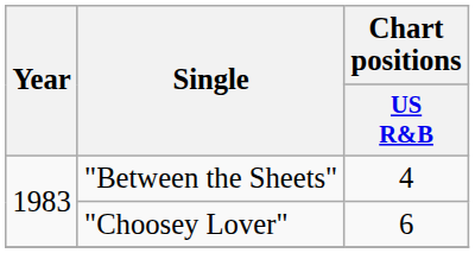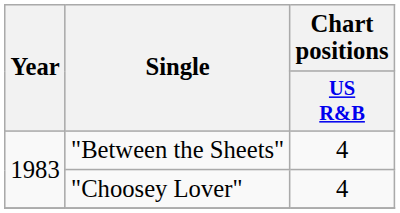"Choosey Lover" | Chart positions / US R&B: 6 -> 4
